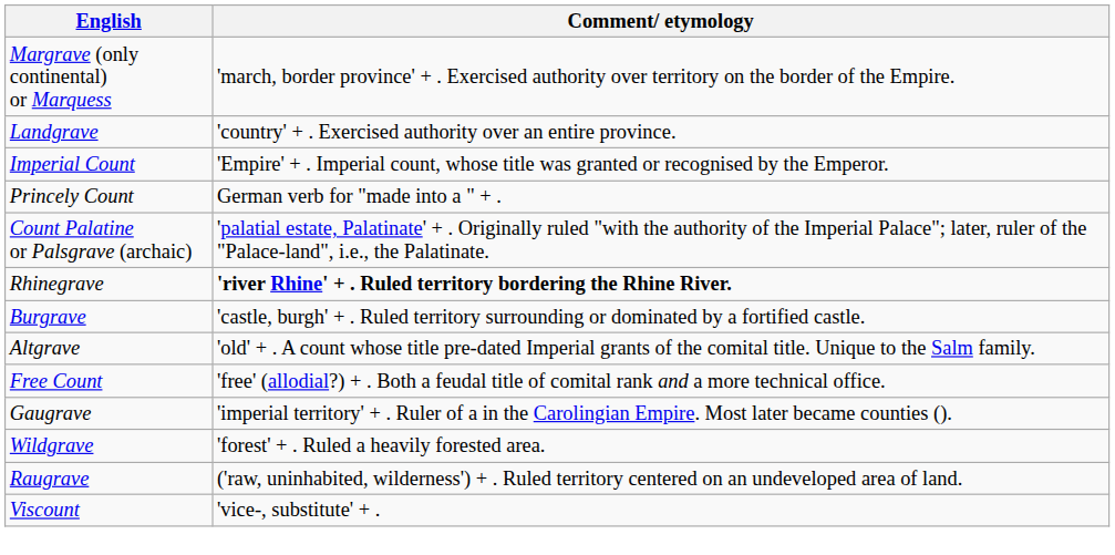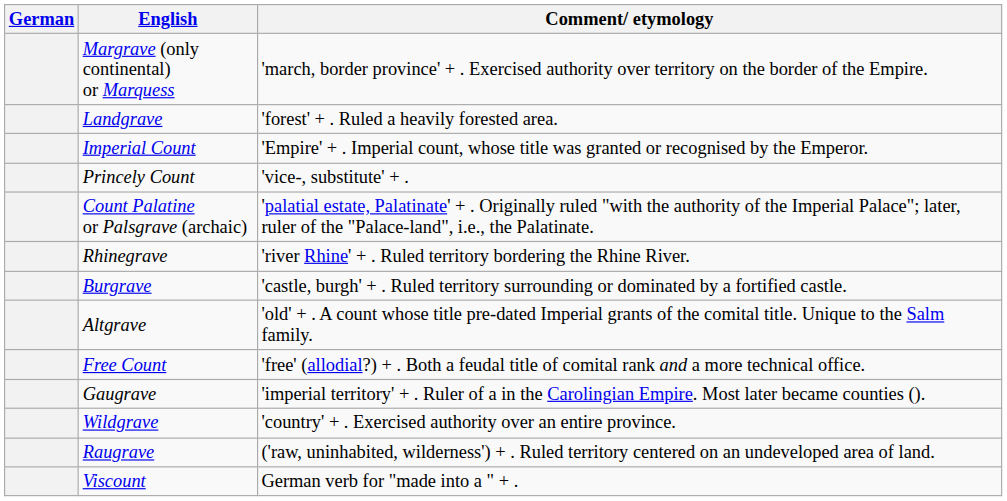+ column: German
Landgrave | Comment/ etymology: 'country' + . Exercised authority over an entire province. -> 'forest' + . Ruled a heavily forested area.
Princely Count | Comment/ etymology: German verb for "made into a " + . -> 'vice-, substitute' + .
Rhinegrave | Comment/ etymology: bold -> normal
Wildgrave | Comment/ etymology: 'forest' + . Ruled a heavily forested area. -> 'country' + . Exercised authority over an entire province.
Viscount | Comment/ etymology: 'vice-, substitute' + . -> German verb for "made into a " + .
